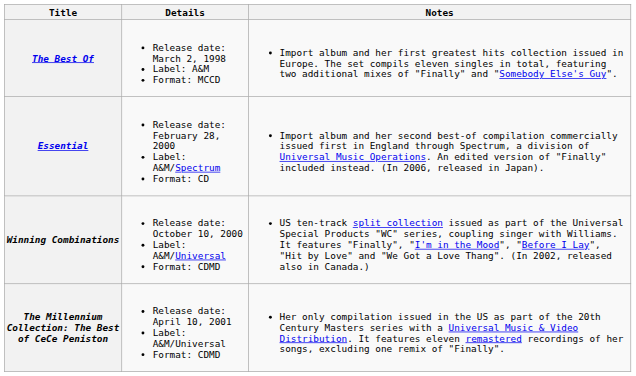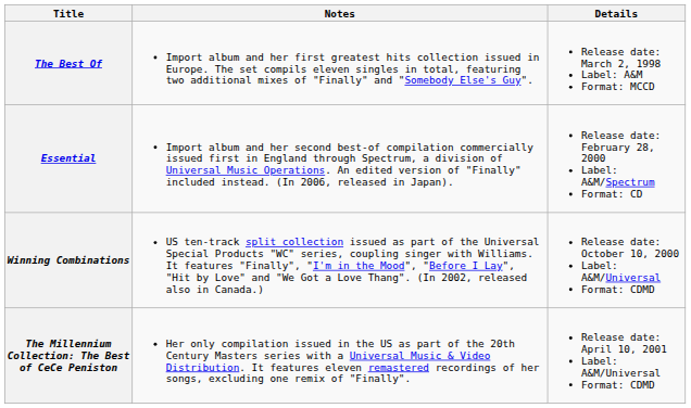columns swapped: Details <-> Notes
